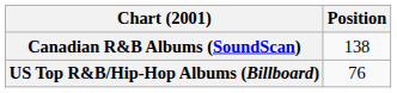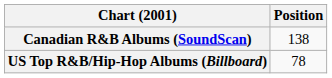US Top R&B/Hip-Hop Albums (Billboard) | Position: 76 -> 78
